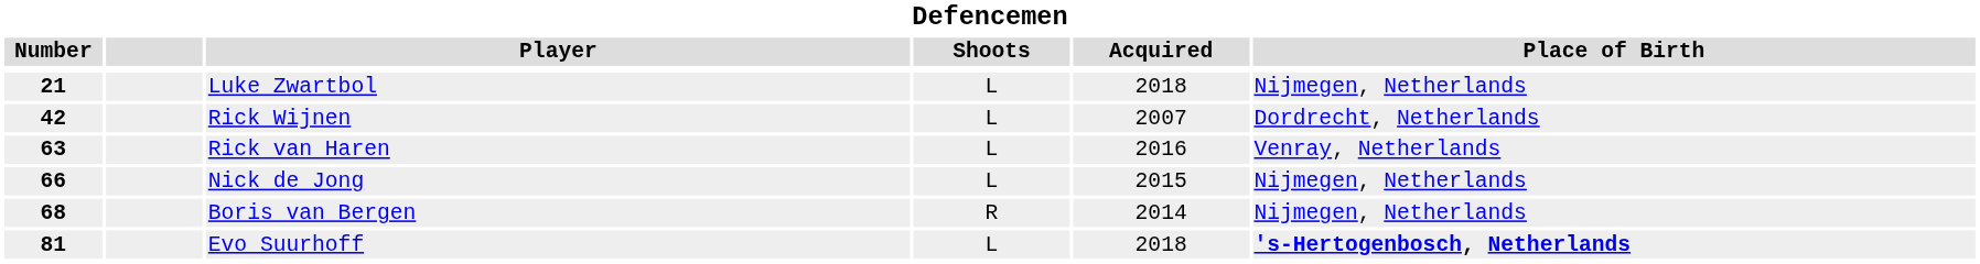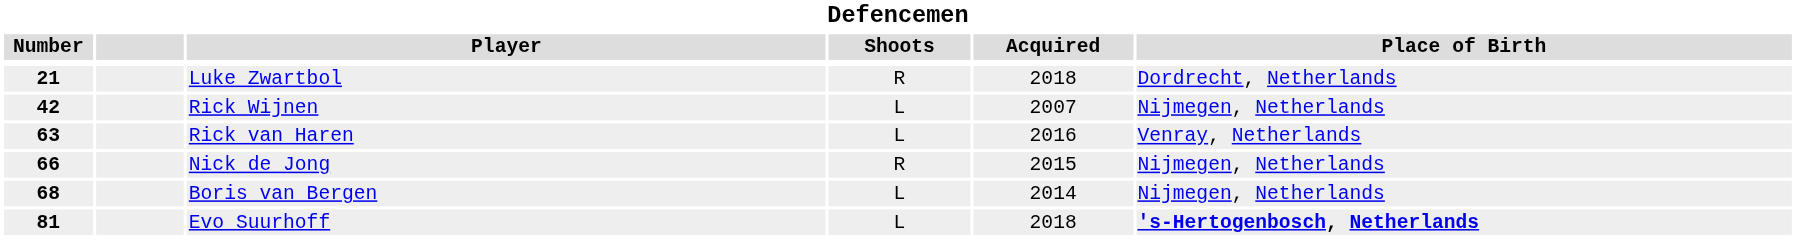Luke Zwartbol | Shoots: L -> R
Luke Zwartbol | Place of Birth: Nijmegen, Netherlands -> Dordrecht, Netherlands
Rick Wijnen | Place of Birth: Dordrecht, Netherlands -> Nijmegen, Netherlands
Nick de Jong | Shoots: L -> R
Boris van Bergen | Shoots: R -> L
